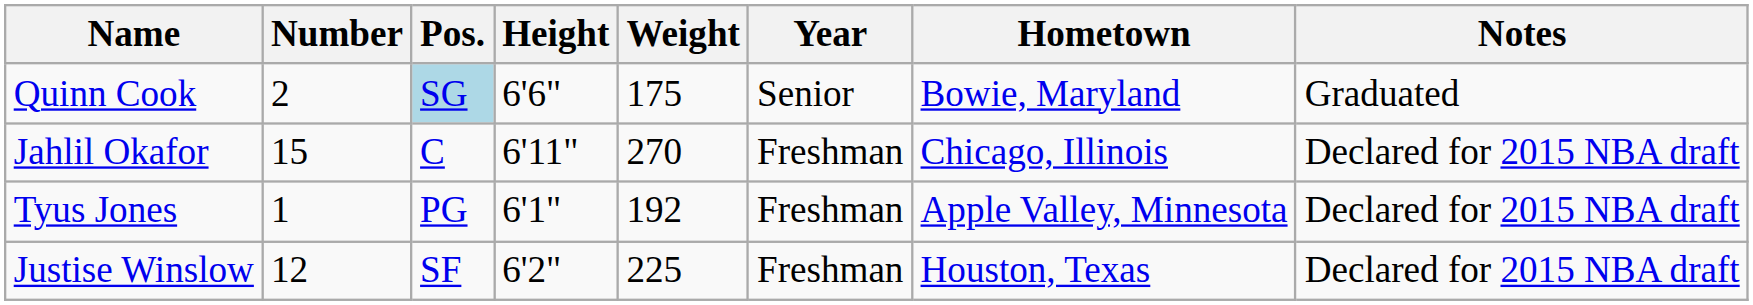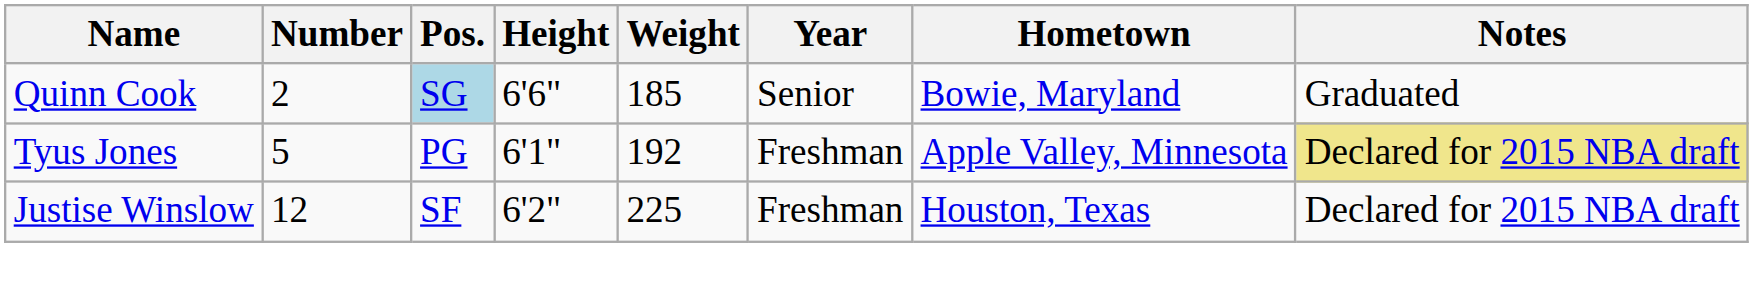Quinn Cook | Weight: 175 -> 185
- row: Jahlil Okafor | 15 | C | 6'11" | 270 | Freshman | Chicago, Illinois | Declared for 2015 NBA draft
Tyus Jones | Number: 1 -> 5
Tyus Jones | Notes: no background -> khaki background
